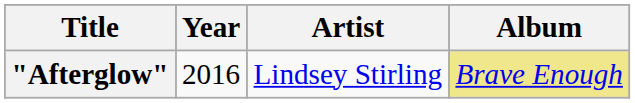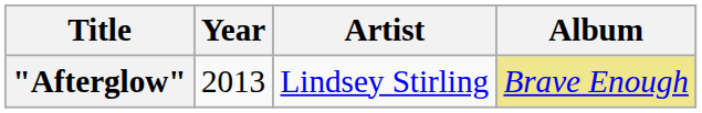"Afterglow" | Year: 2016 -> 2013
